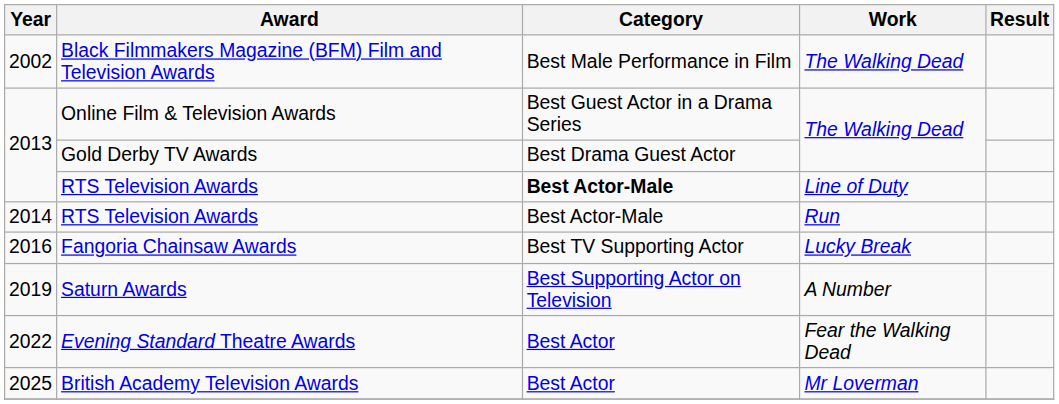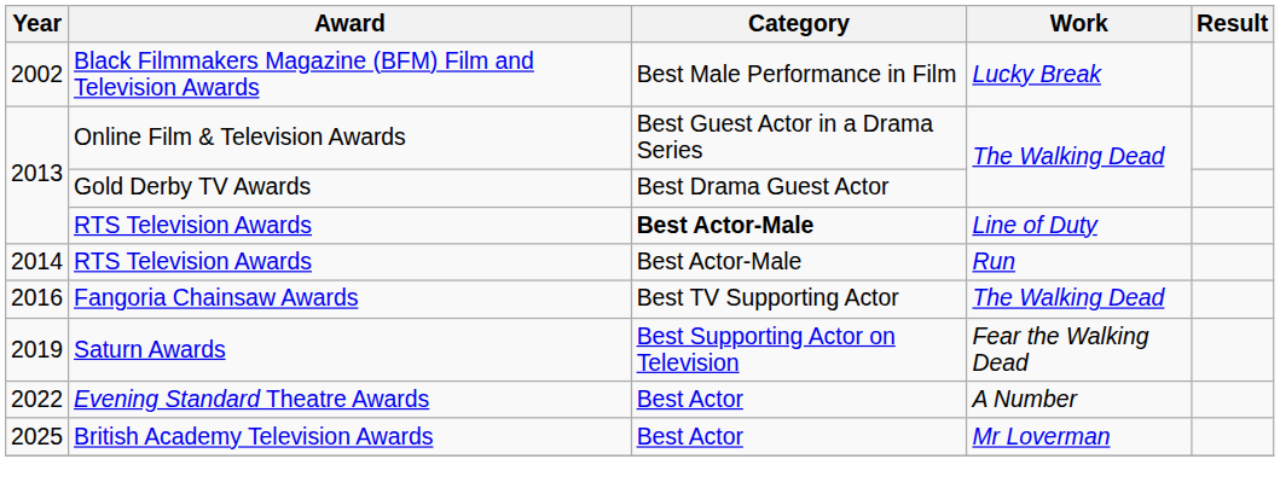Black Filmmakers Magazine (BFM) Film and Television Awards | Work: The Walking Dead -> Lucky Break
Fangoria Chainsaw Awards | Work: Lucky Break -> The Walking Dead
Saturn Awards | Work: A Number -> Fear the Walking Dead
Evening Standard Theatre Awards | Work: Fear the Walking Dead -> A Number
